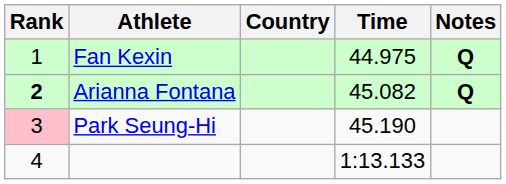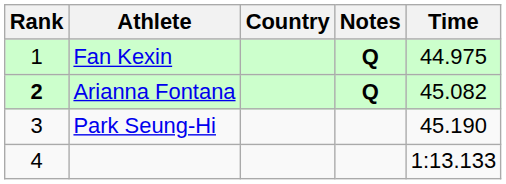columns swapped: Time <-> Notes
Park Seung-Hi | Rank: pink background -> no background
